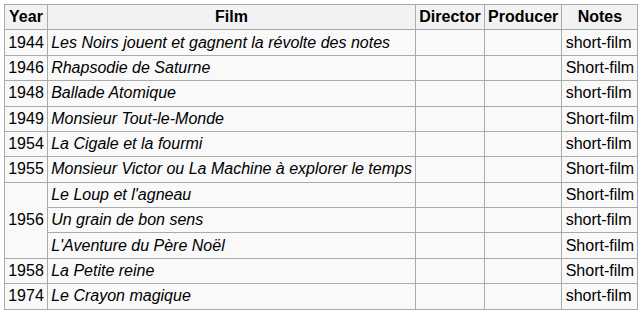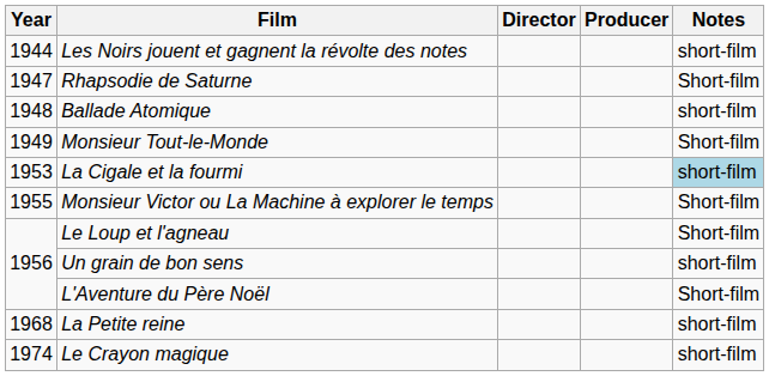Rhapsodie de Saturne | Year: 1946 -> 1947
La Cigale et la fourmi | Year: 1954 -> 1953
La Cigale et la fourmi | Notes: no background -> lightblue background
La Petite reine | Year: 1958 -> 1968
La Petite reine | Notes: Short-film -> short-film
